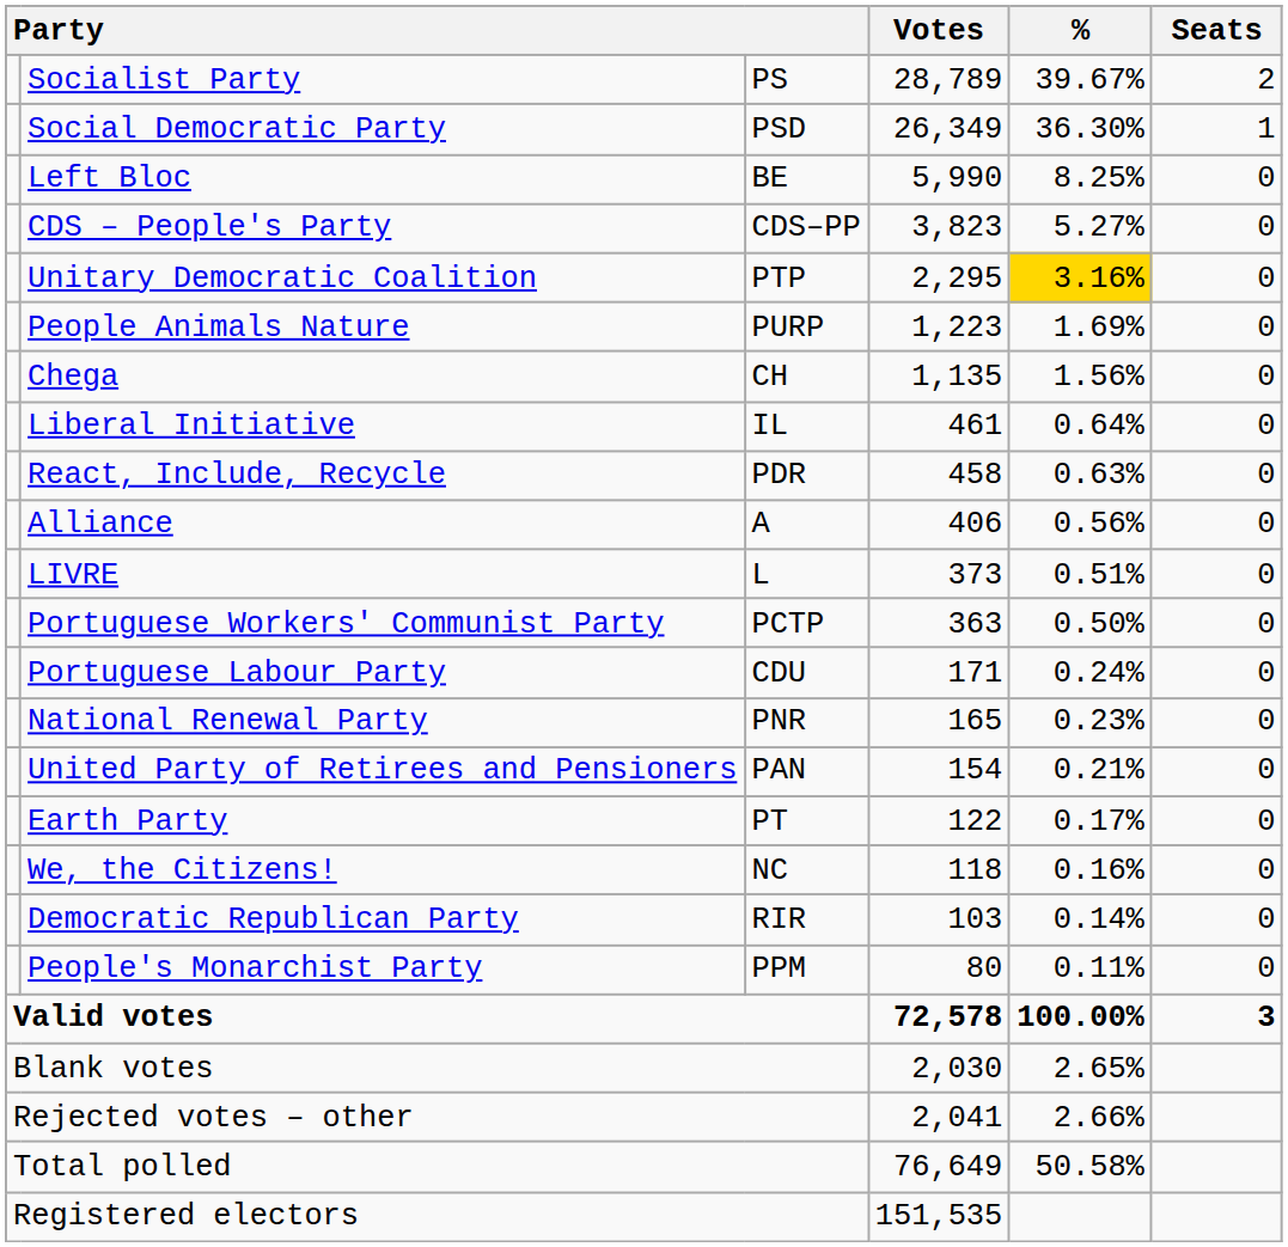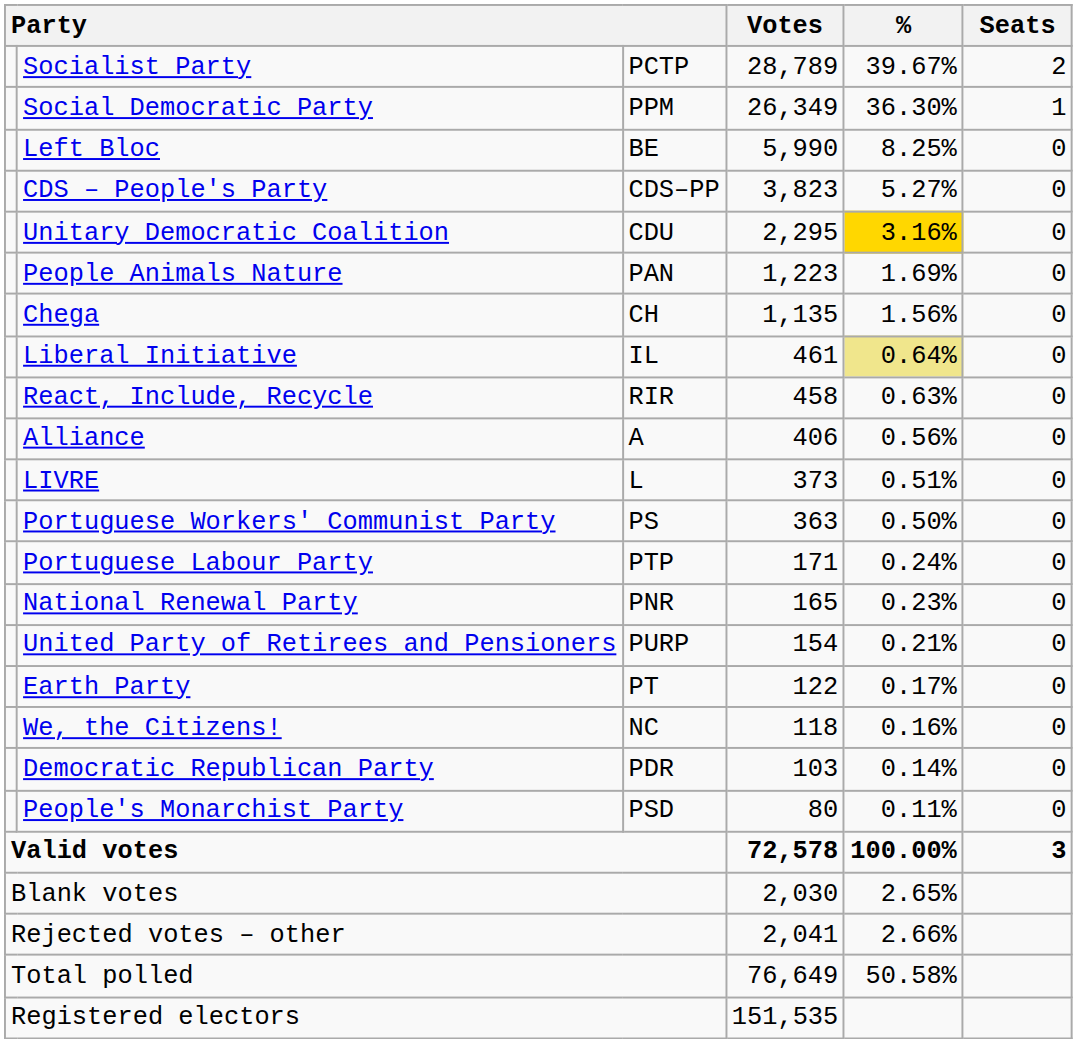Socialist Party | column 3: PS -> PCTP
Social Democratic Party | column 3: PSD -> PPM
Unitary Democratic Coalition | column 3: PTP -> CDU
People Animals Nature | column 3: PURP -> PAN
Liberal Initiative | %: no background -> khaki background
React, Include, Recycle | column 3: PDR -> RIR
Portuguese Workers' Communist Party | column 3: PCTP -> PS
Portuguese Labour Party | column 3: CDU -> PTP
United Party of Retirees and Pensioners | column 3: PAN -> PURP
Democratic Republican Party | column 3: RIR -> PDR
People's Monarchist Party | column 3: PPM -> PSD
